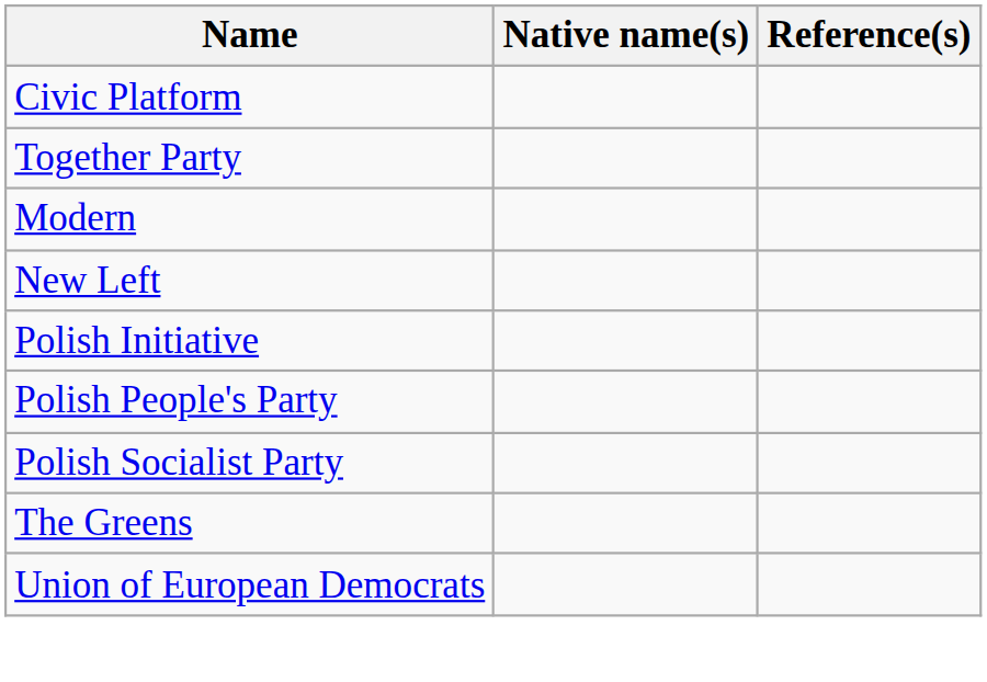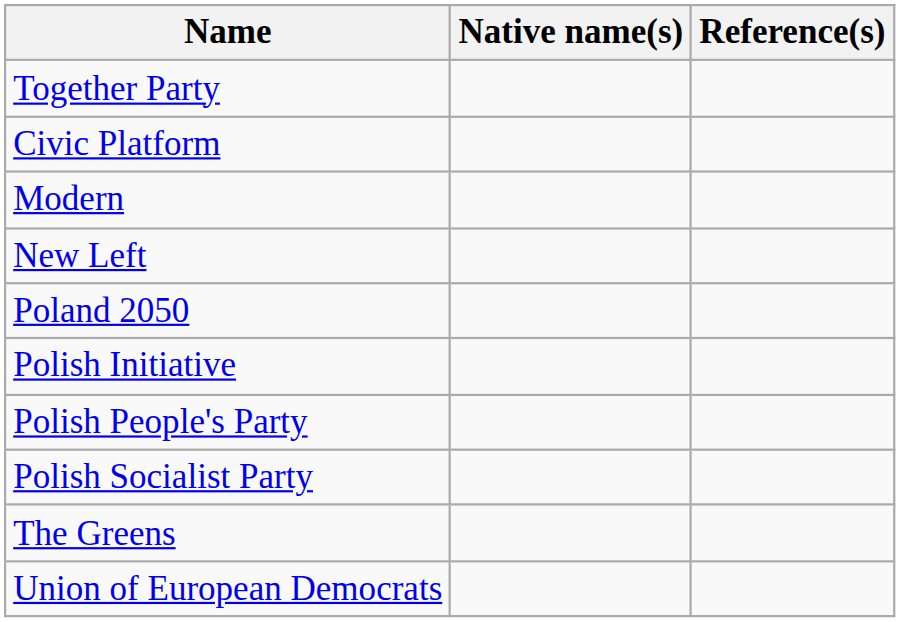rows swapped: Civic Platform <-> Together Party
+ row: Poland 2050
